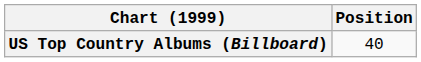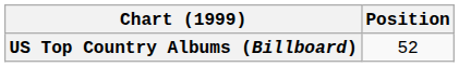US Top Country Albums (Billboard) | Position: 40 -> 52
